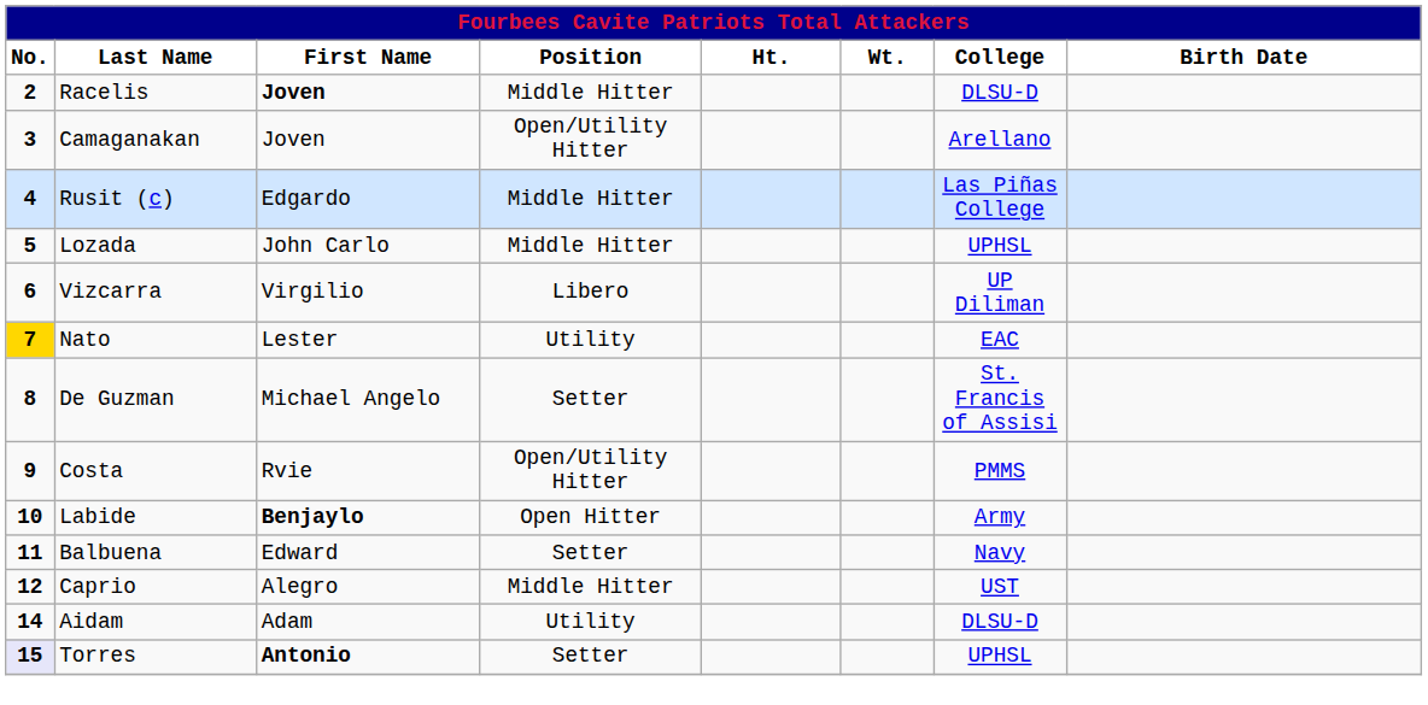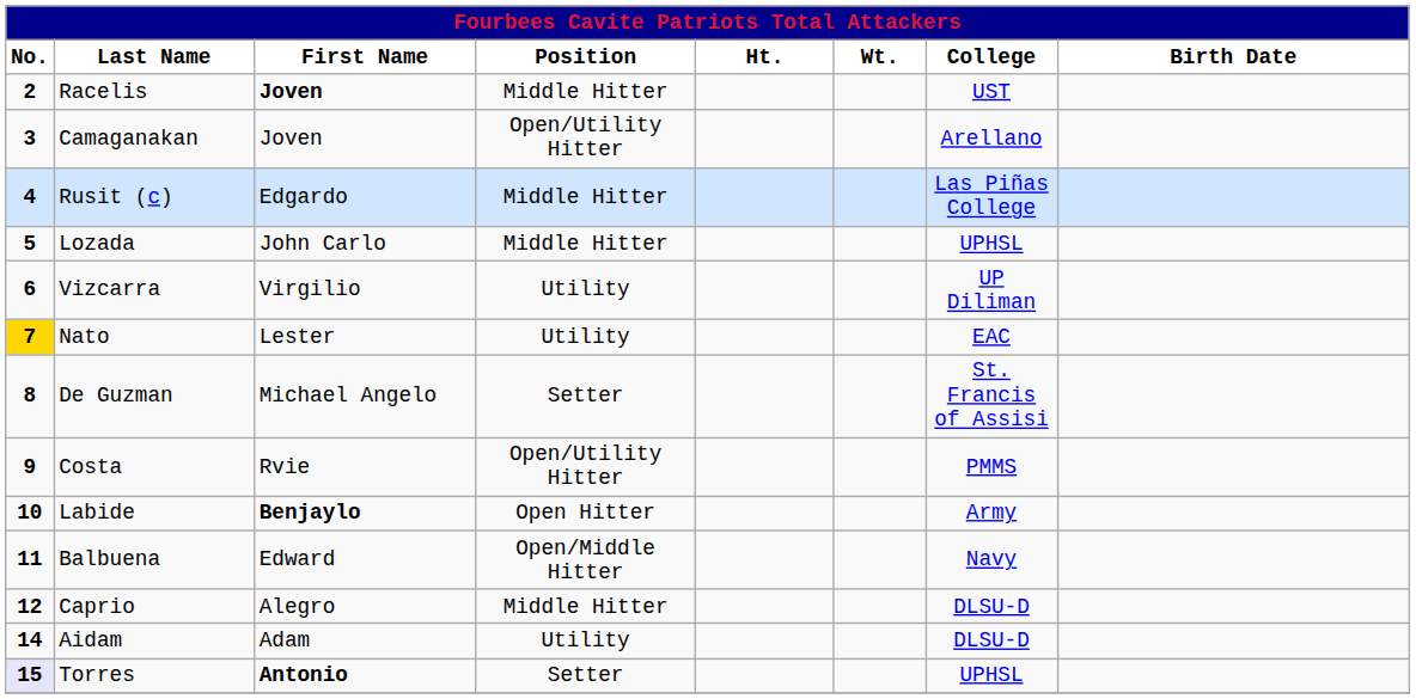Racelis | College: DLSU-D -> UST
Vizcarra | Position: Libero -> Utility
Balbuena | Position: Setter -> Open/Middle Hitter
Caprio | College: UST -> DLSU-D
